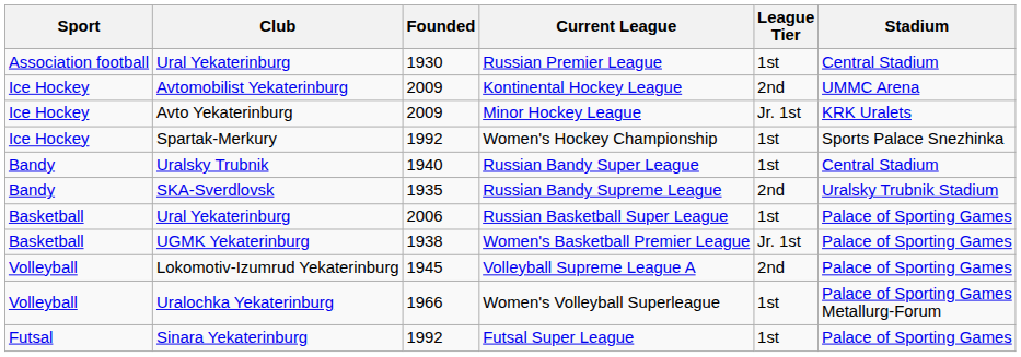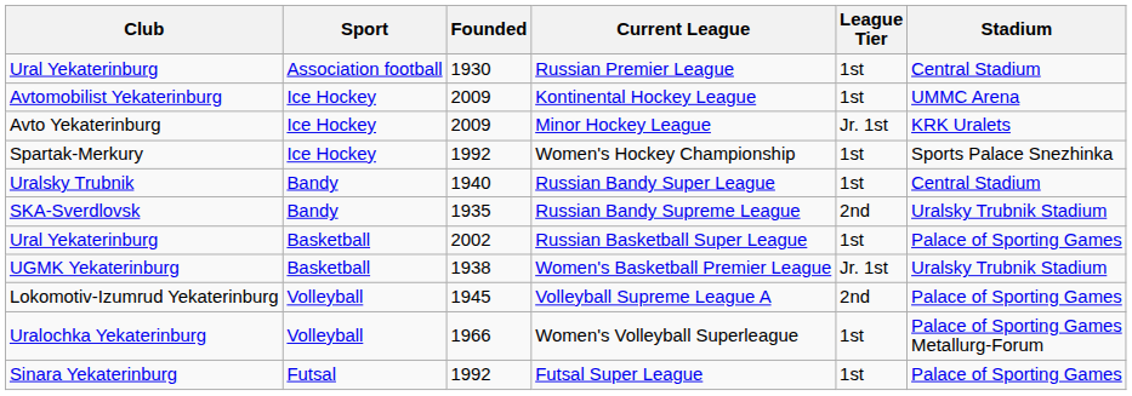columns swapped: Club <-> Sport
Kontinental Hockey League | League Tier: 2nd -> 1st
Russian Basketball Super League | Founded: 2006 -> 2002
Women's Basketball Premier League | Stadium: Palace of Sporting Games -> Uralsky Trubnik Stadium
